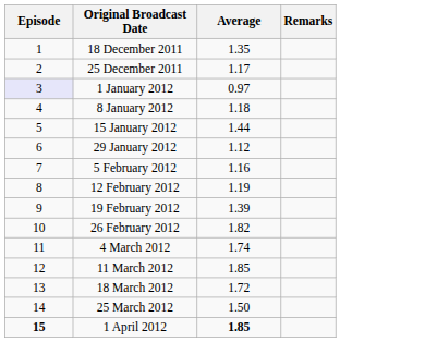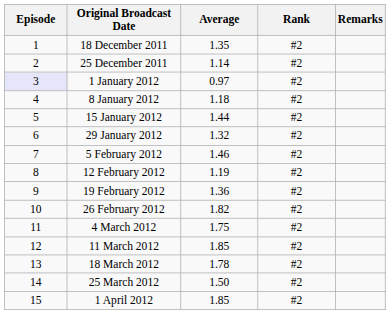+ column: Rank | #2 | #2 | #2 | #2 | #2 | #2 | #2 | #2 | #2 | #2 | #2 | #2 | #2 | #2 | #2
25 December 2011 | Average: 1.17 -> 1.14
29 January 2012 | Average: 1.12 -> 1.32
5 February 2012 | Average: 1.16 -> 1.46
19 February 2012 | Average: 1.39 -> 1.36
4 March 2012 | Average: 1.74 -> 1.75
18 March 2012 | Average: 1.72 -> 1.78
1 April 2012 | Episode: bold -> normal
1 April 2012 | Average: bold -> normal
